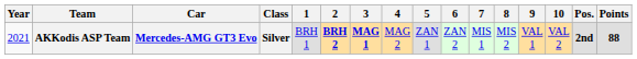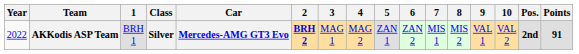columns swapped: Car <-> 1
AKKodis ASP Team | Year: 2021 -> 2022
AKKodis ASP Team | 3: bold -> normal
AKKodis ASP Team | Points: 88 -> 91
